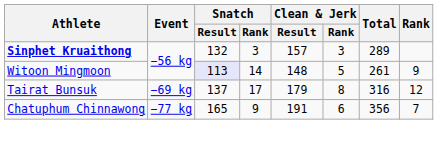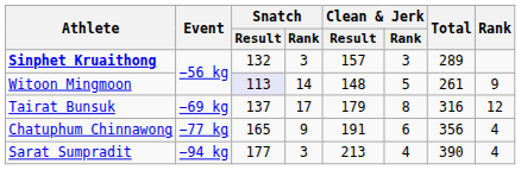Chatuphum Chinnawong | Rank: 7 -> 4
+ row: Sarat Sumpradit | −94 kg | 177 | 3 | 213 | 4 | 390 | 4
